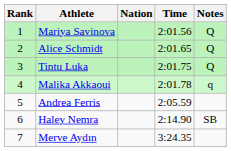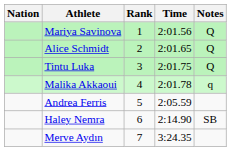columns swapped: Rank <-> Nation
